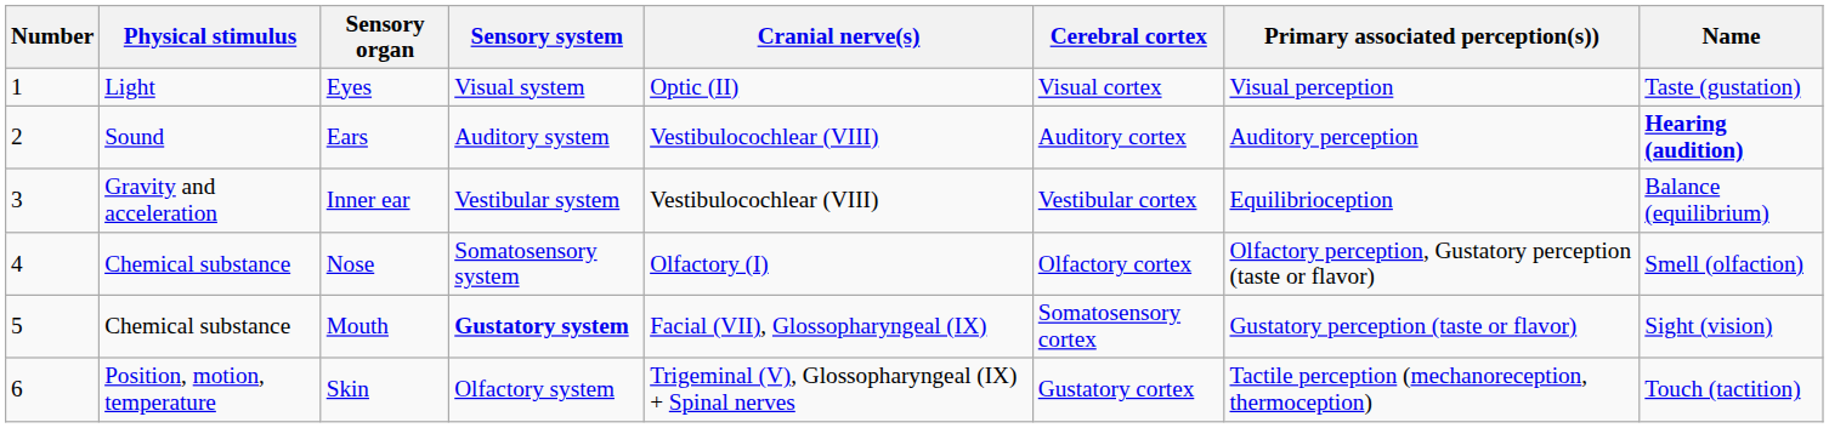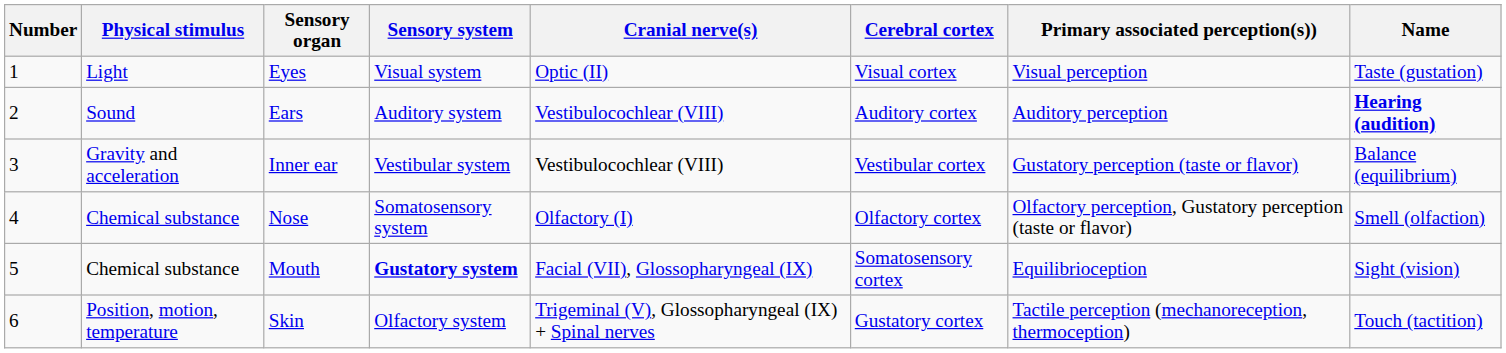Inner ear | Primary associated perception(s)): Equilibrioception -> Gustatory perception (taste or flavor)
Mouth | Primary associated perception(s)): Gustatory perception (taste or flavor) -> Equilibrioception
